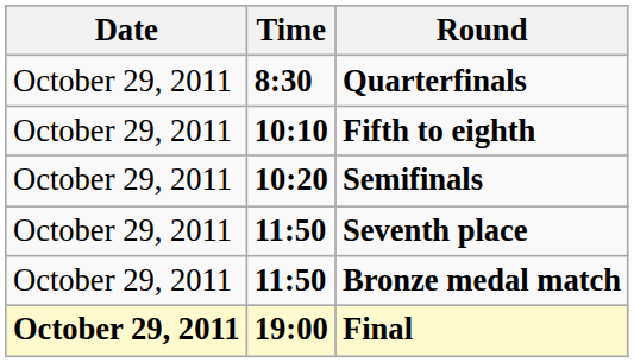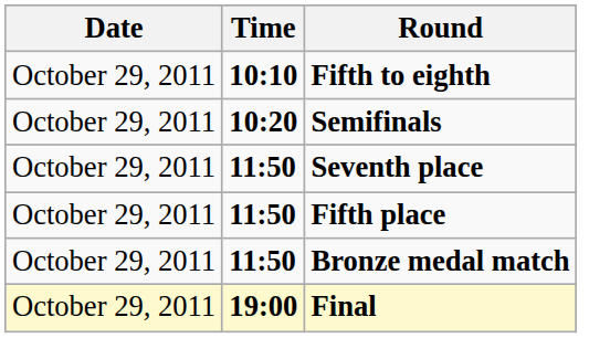- row: October 29, 2011 | 8:30 | Quarterfinals
+ row: October 29, 2011 | 11:50 | Fifth place
Final | Date: bold -> normal
